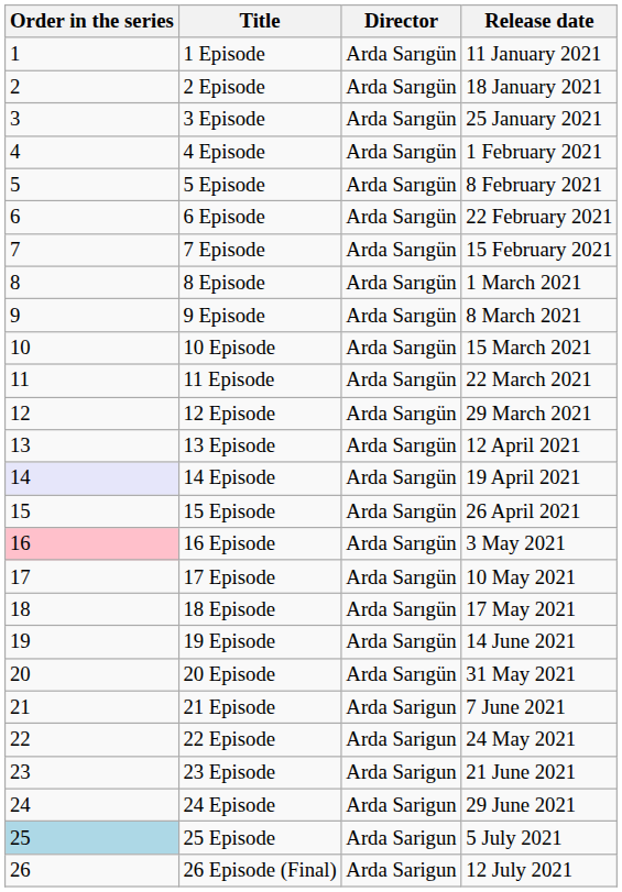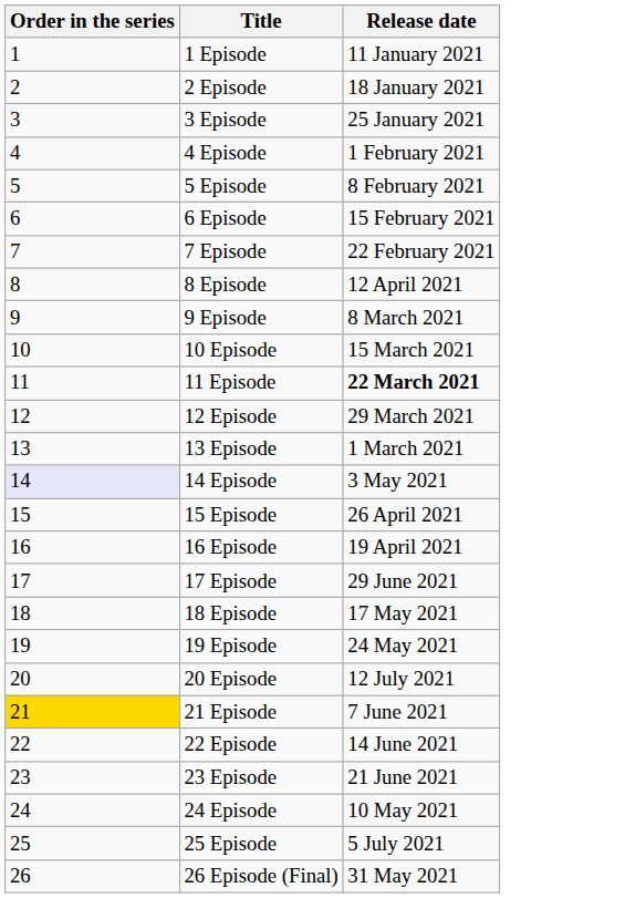- column: Director | Arda Sarıgün | Arda Sarıgün | Arda Sarıgün | Arda Sarıgün | Arda Sarıgün | Arda Sarıgün | Arda Sarıgün | Arda Sarıgün | Arda Sarıgün | Arda Sarıgün | Arda Sarıgün | Arda Sarıgün | Arda Sarıgün | Arda Sarıgün | Arda Sarıgün | Arda Sarıgün | Arda Sarıgün | Arda Sarıgün | Arda Sarıgün | Arda Sarıgün | Arda Sarigun | Arda Sarigun | Arda Sarigun | Arda Sarigun | Arda Sarigun | Arda Sarigun
6 Episode | Release date: 22 February 2021 -> 15 February 2021
7 Episode | Release date: 15 February 2021 -> 22 February 2021
8 Episode | Release date: 1 March 2021 -> 12 April 2021
11 Episode | Release date: normal -> bold
13 Episode | Release date: 12 April 2021 -> 1 March 2021
14 Episode | Release date: 19 April 2021 -> 3 May 2021
16 Episode | Order in the series: pink background -> no background
16 Episode | Release date: 3 May 2021 -> 19 April 2021
17 Episode | Release date: 10 May 2021 -> 29 June 2021
19 Episode | Release date: 14 June 2021 -> 24 May 2021
20 Episode | Release date: 31 May 2021 -> 12 July 2021
21 Episode | Order in the series: no background -> gold background
22 Episode | Release date: 24 May 2021 -> 14 June 2021
24 Episode | Release date: 29 June 2021 -> 10 May 2021
25 Episode | Order in the series: lightblue background -> no background
26 Episode (Final) | Release date: 12 July 2021 -> 31 May 2021
